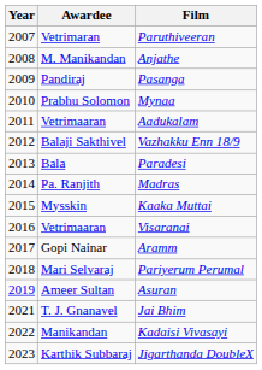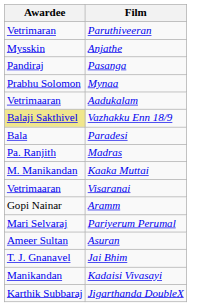- column: Year | 2007 | 2008 | 2009 | 2010 | 2011 | 2012 | 2013 | 2014 | 2015 | 2016 | 2017 | 2018 | 2019 | 2021 | 2022 | 2023
Anjathe | Awardee: M. Manikandan -> Mysskin
Vazhakku Enn 18/9 | Awardee: no background -> khaki background
Kaaka Muttai | Awardee: Mysskin -> M. Manikandan
